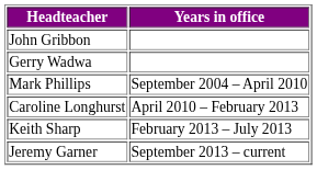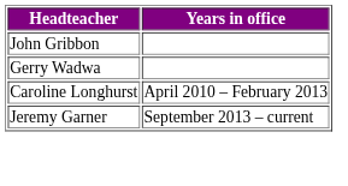- row: Mark Phillips | September 2004 – April 2010
- row: Keith Sharp | February 2013 – July 2013
